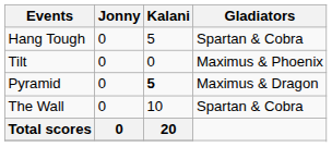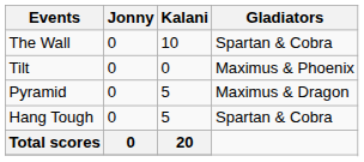rows swapped: Hang Tough <-> The Wall
Pyramid | Kalani: bold -> normal
